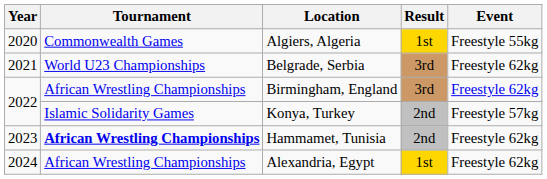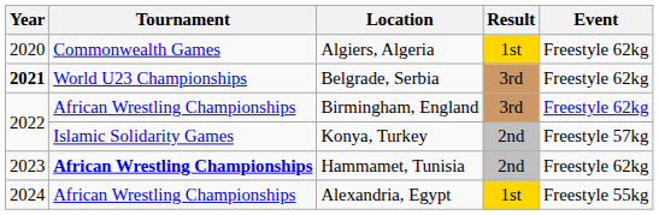Algiers, Algeria | Event: Freestyle 55kg -> Freestyle 62kg
Belgrade, Serbia | Year: normal -> bold
Alexandria, Egypt | Event: Freestyle 62kg -> Freestyle 55kg
